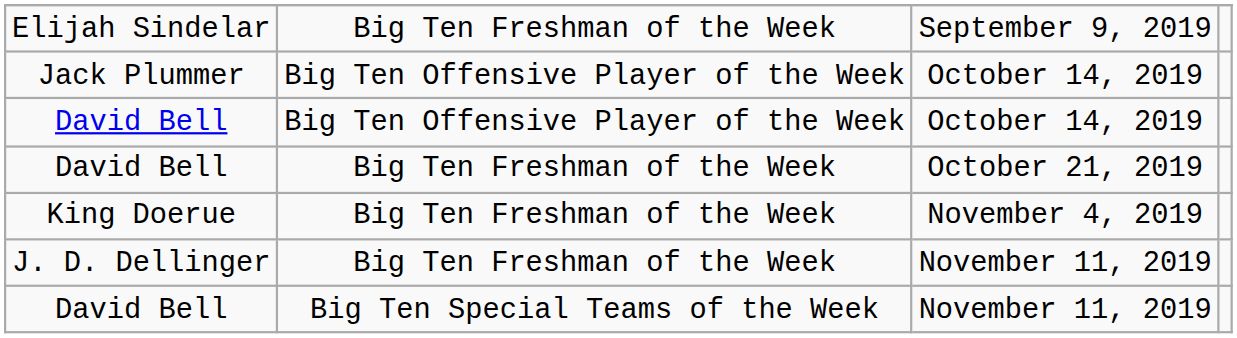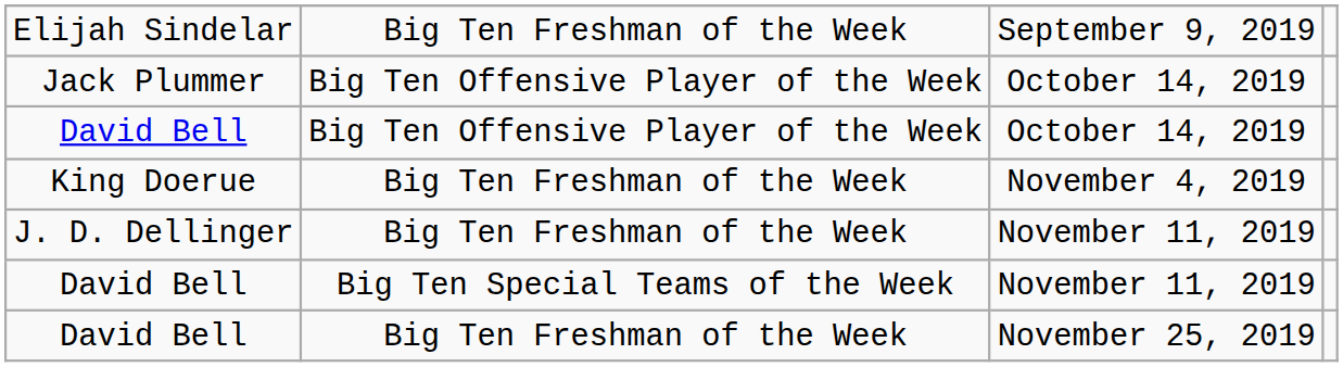- row: David Bell | Big Ten Freshman of the Week | October 21, 2019
+ row: David Bell | Big Ten Freshman of the Week | November 25, 2019
